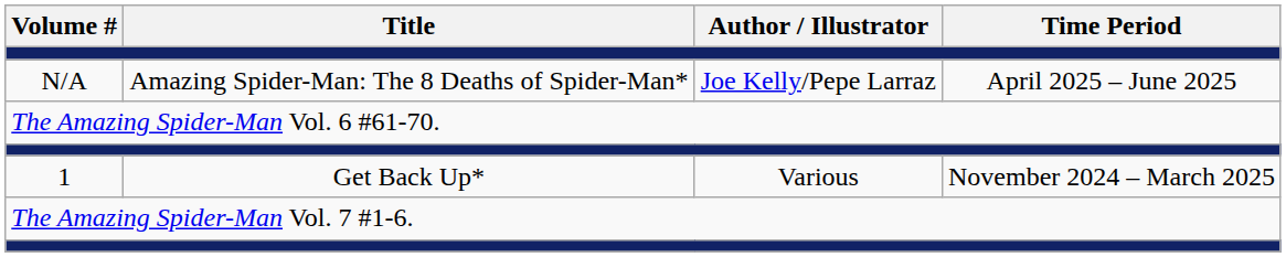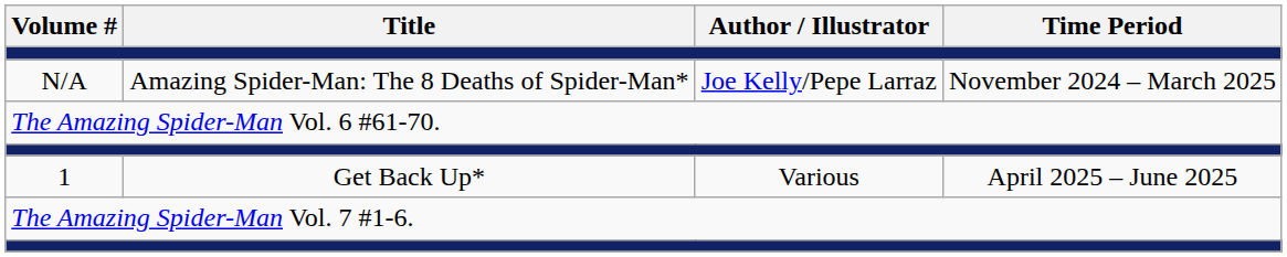N/A | Time Period: April 2025 – June 2025 -> November 2024 – March 2025
1 | Time Period: November 2024 – March 2025 -> April 2025 – June 2025
